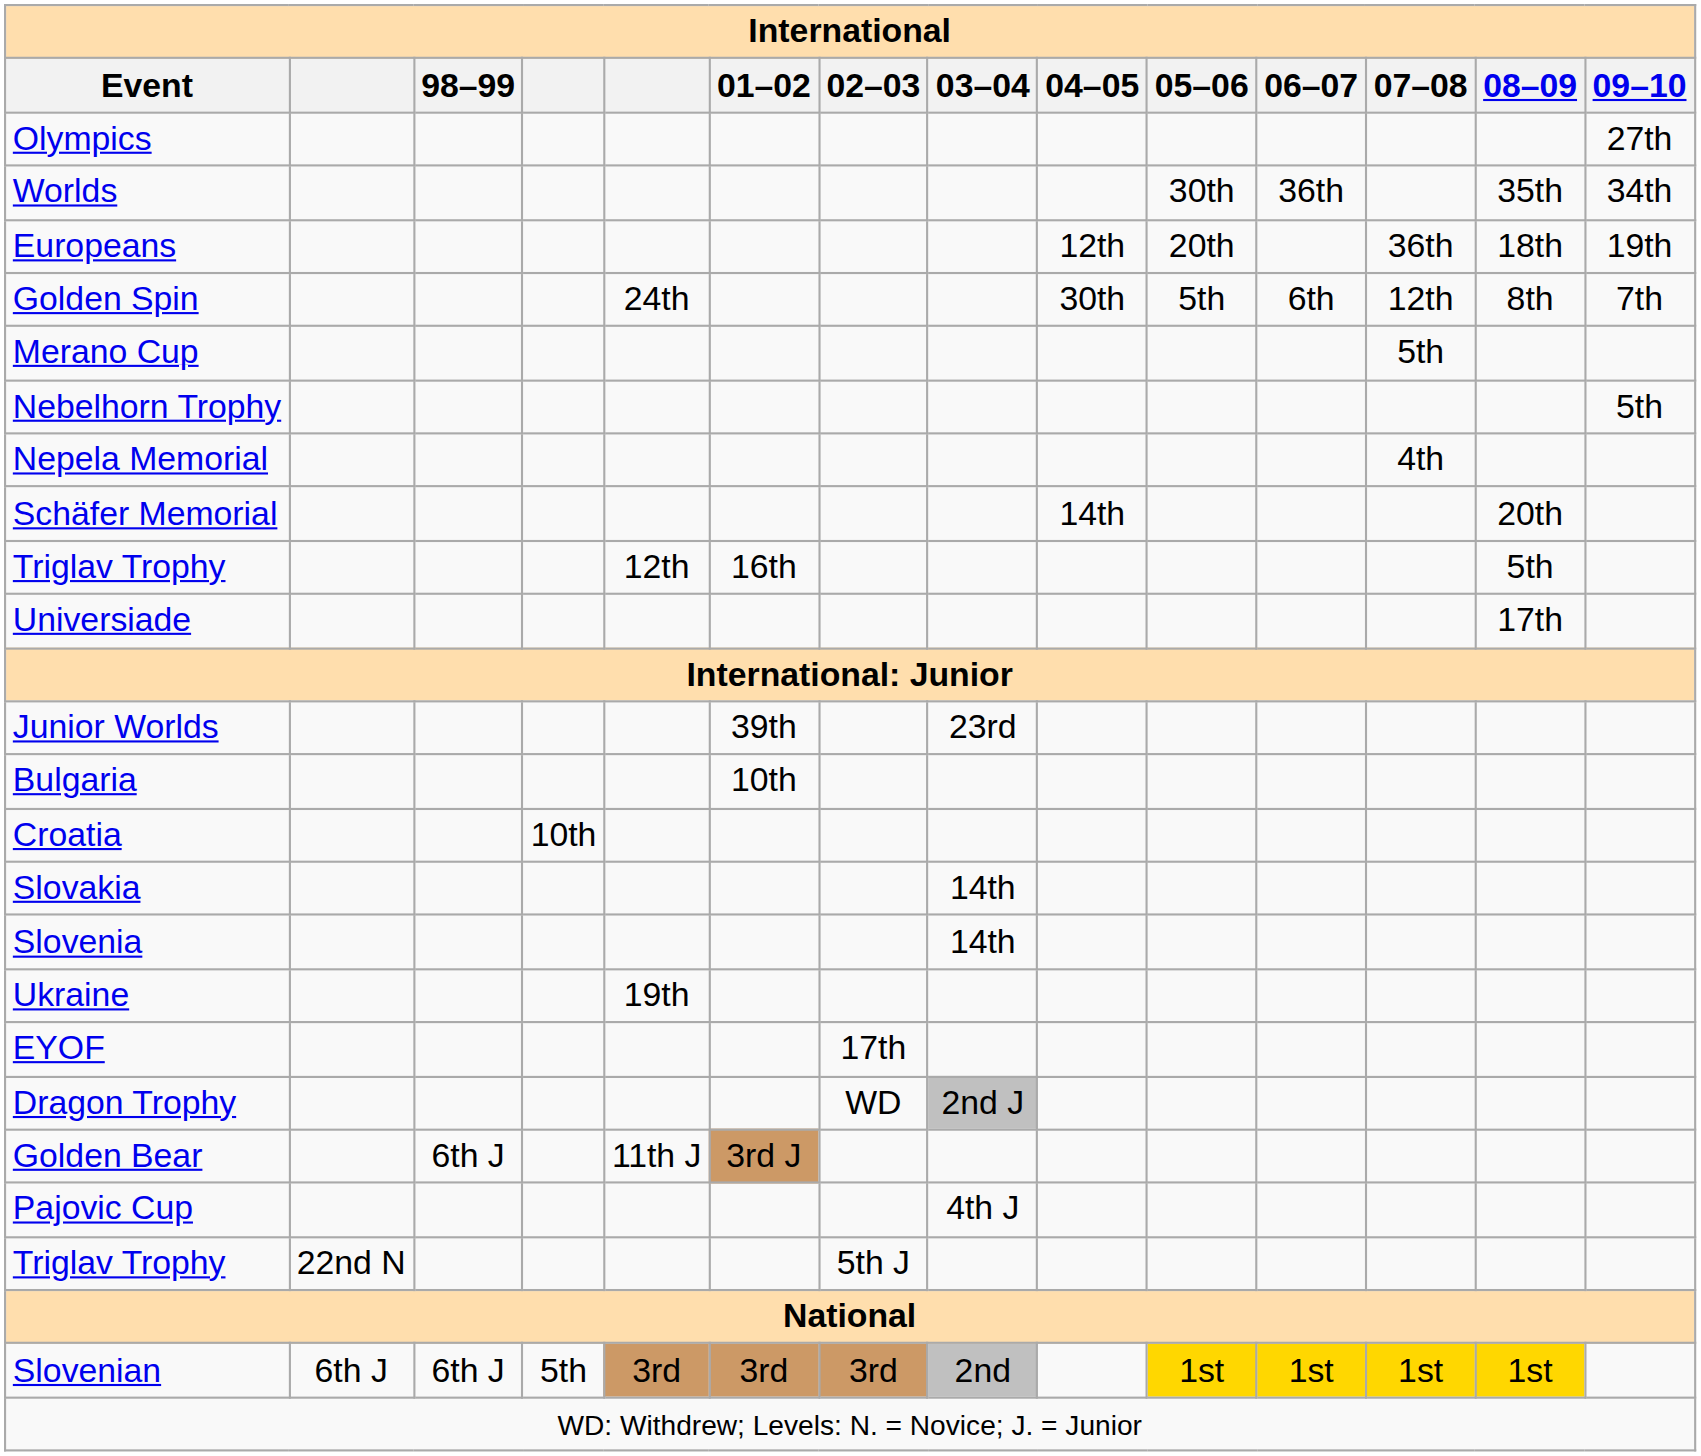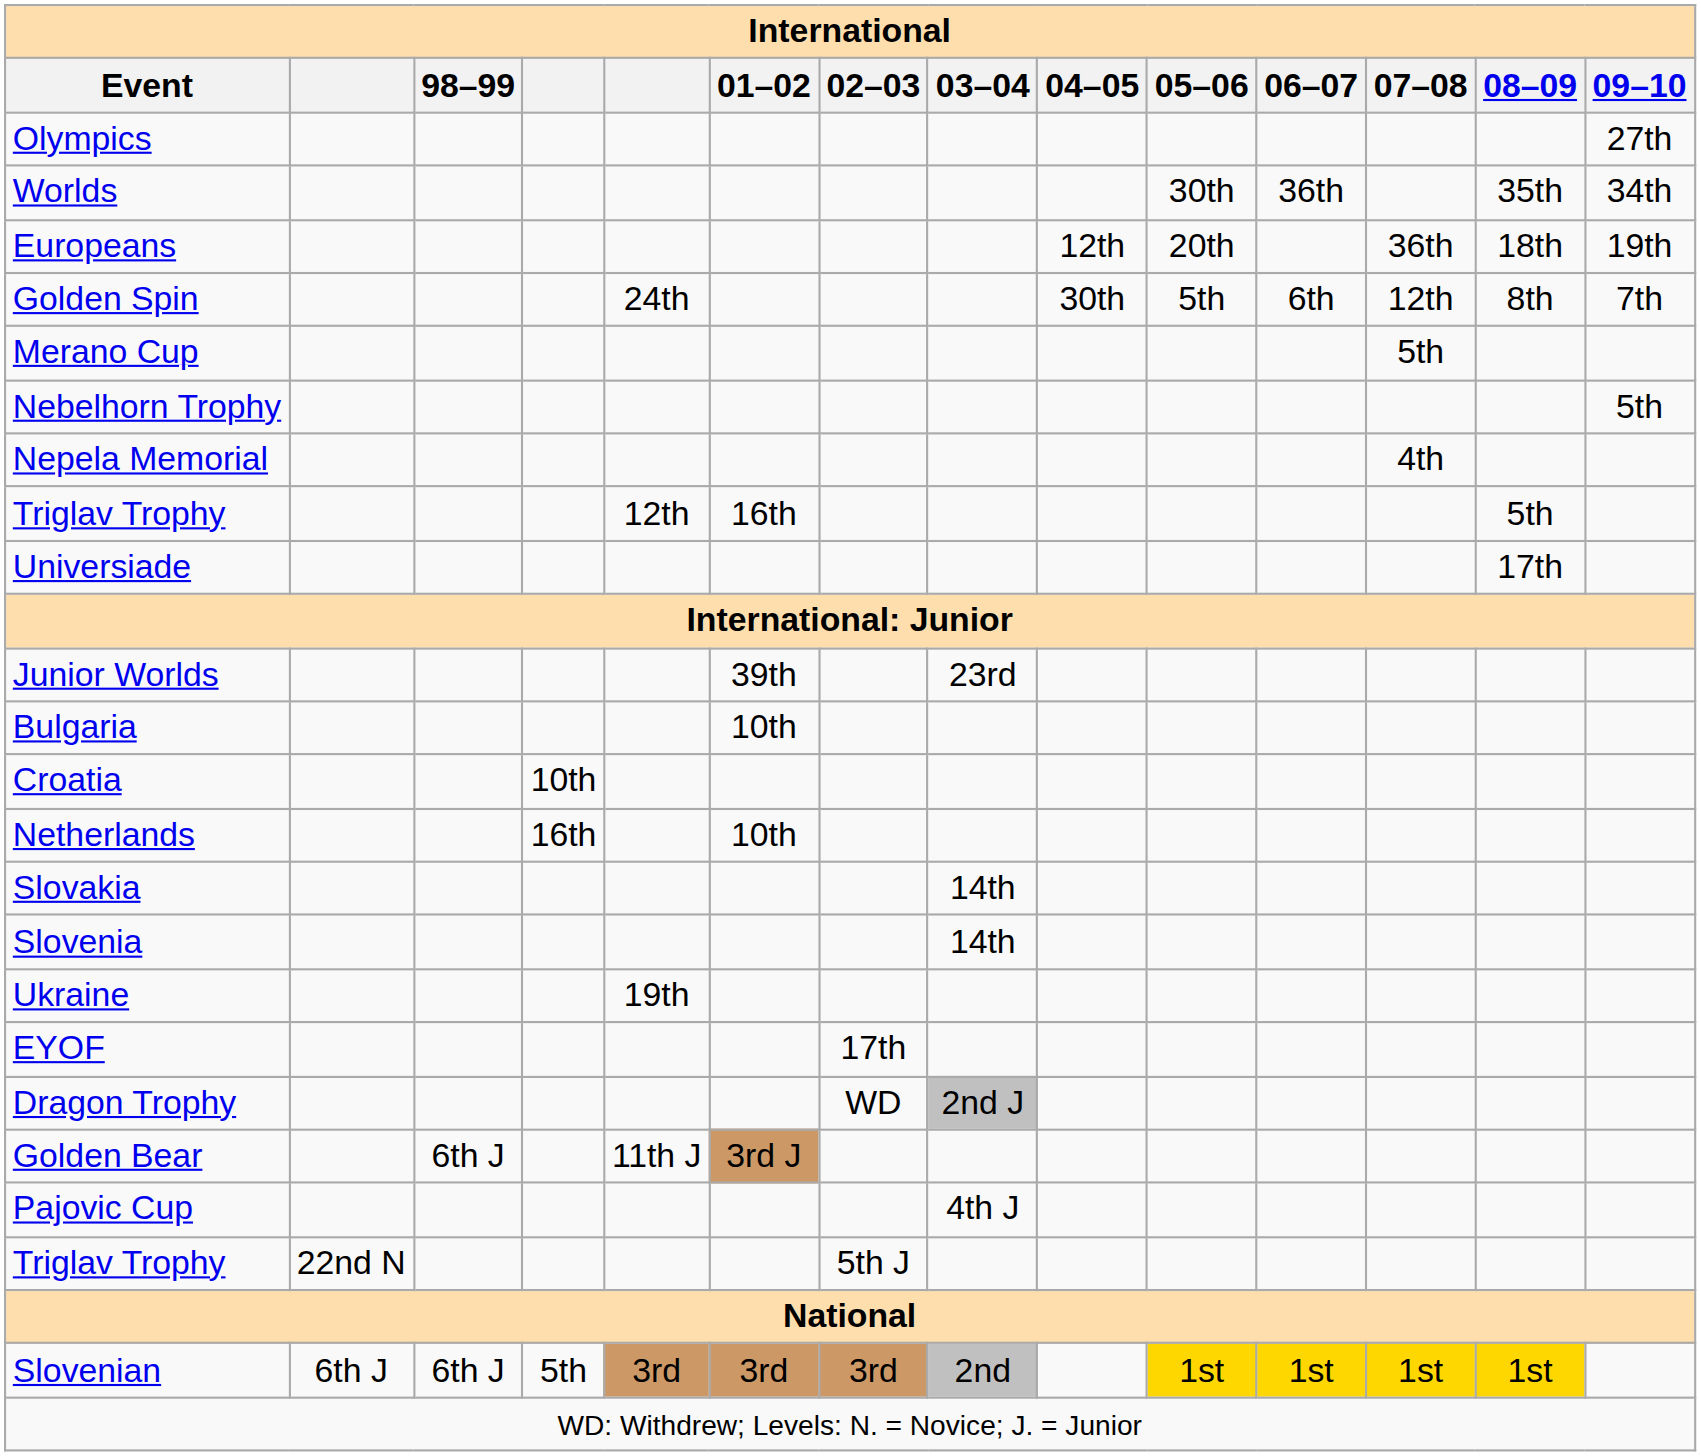- row: Schäfer Memorial | 14th | 20th
+ row: Netherlands | 16th | 10th
